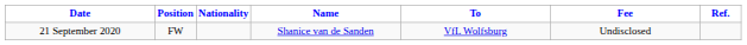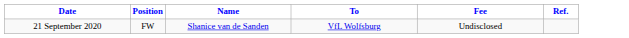- column: Nationality
